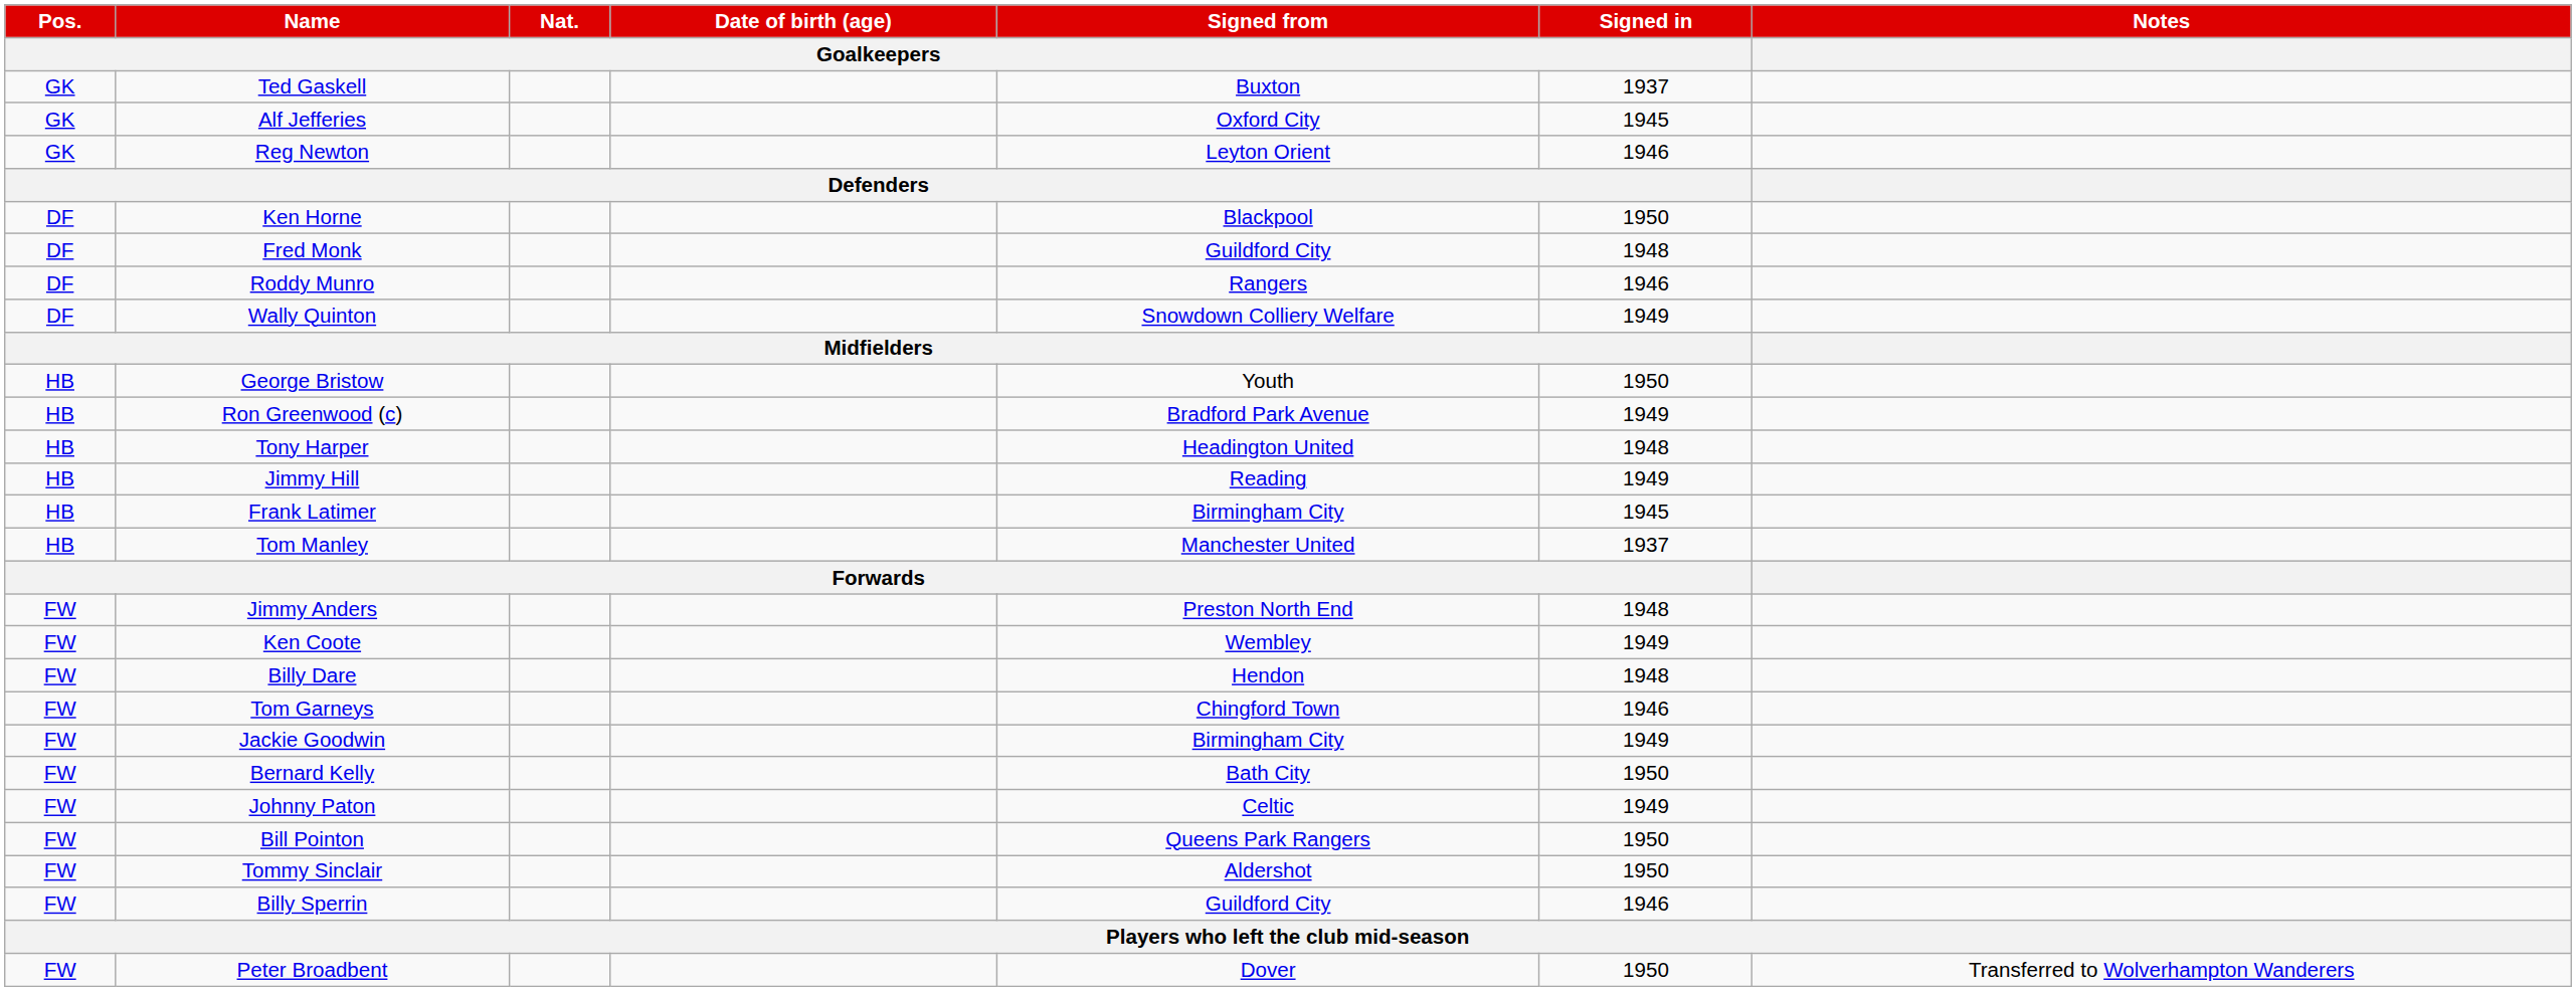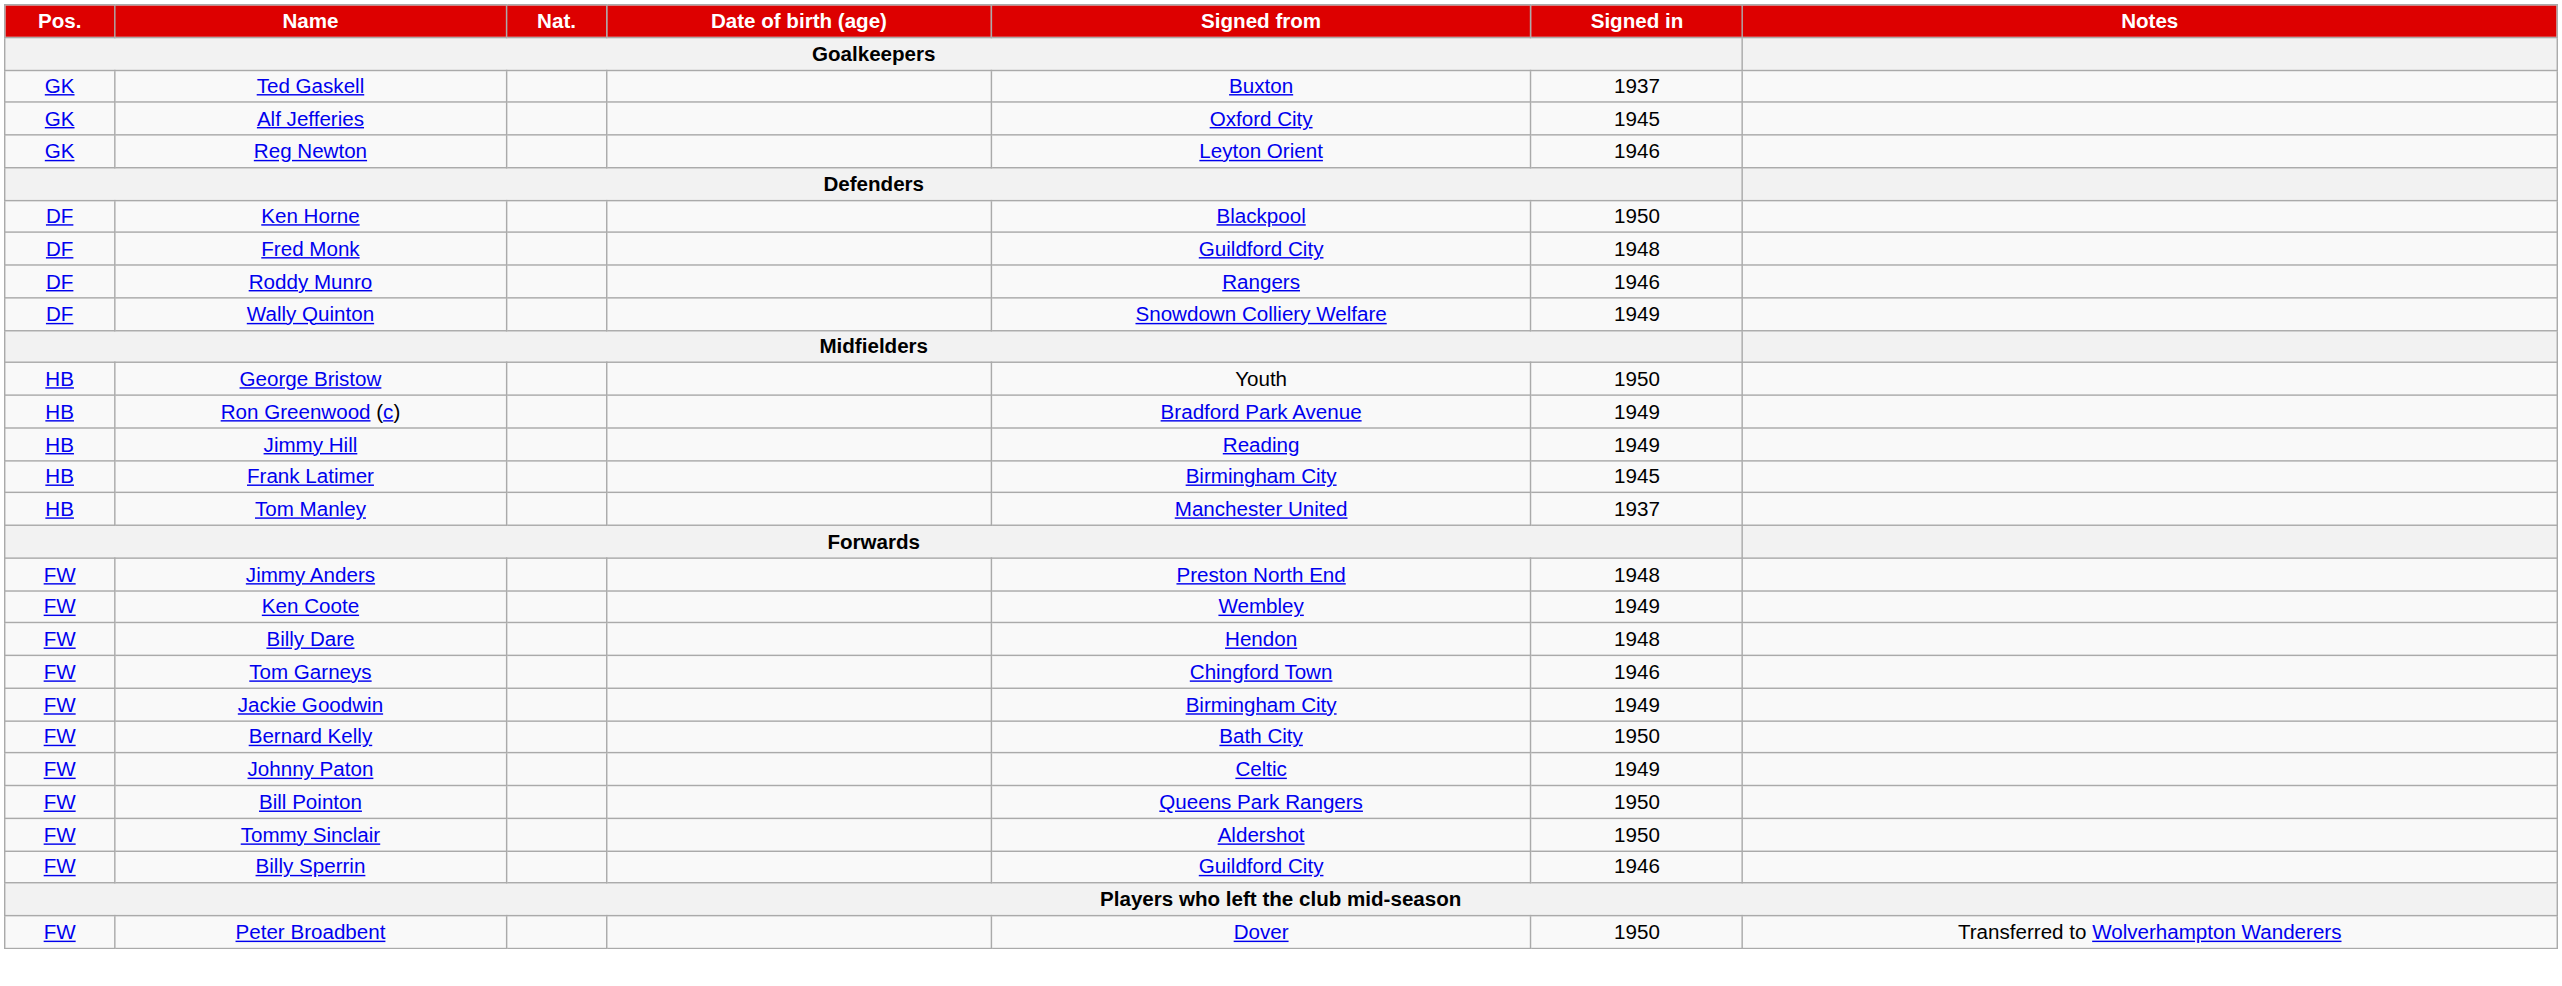- row: HB | Tony Harper | Headington United | 1948
